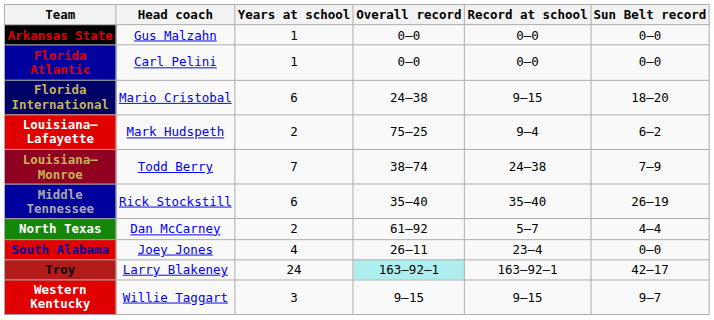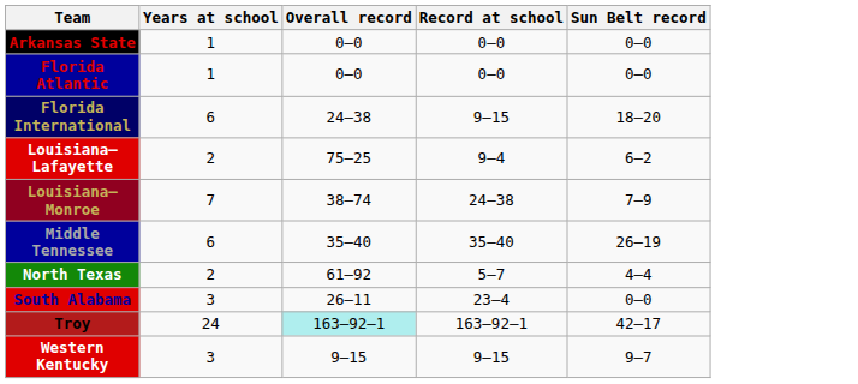- column: Head coach | Gus Malzahn | Carl Pelini | Mario Cristobal | Mark Hudspeth | Todd Berry | Rick Stockstill | Dan McCarney | Joey Jones | Larry Blakeney | Willie Taggart
South Alabama | Years at school: 4 -> 3
